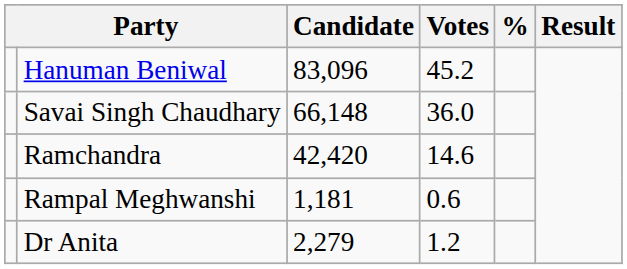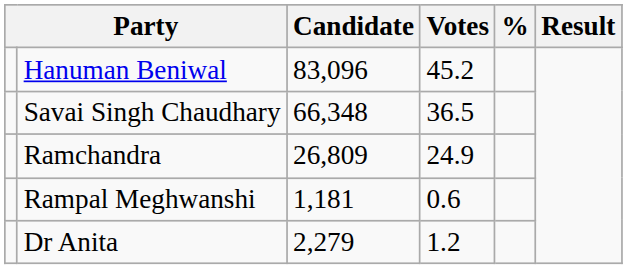Savai Singh Chaudhary | Candidate: 66,148 -> 66,348
Savai Singh Chaudhary | Votes: 36.0 -> 36.5
Ramchandra | Candidate: 42,420 -> 26,809
Ramchandra | Votes: 14.6 -> 24.9
